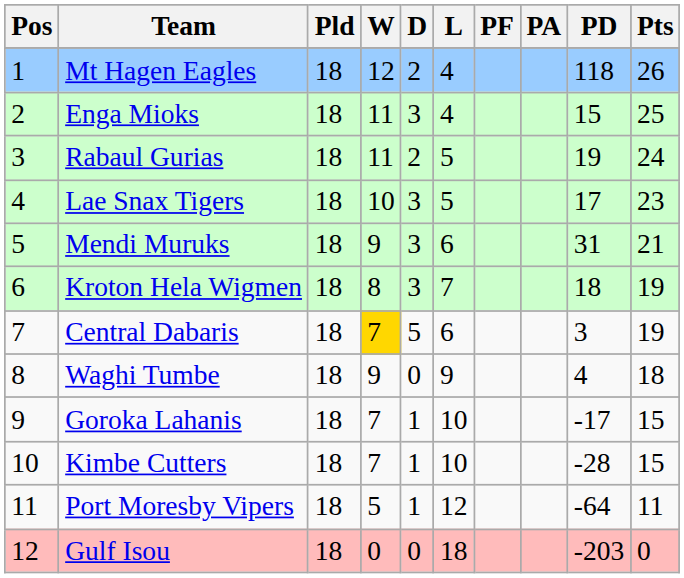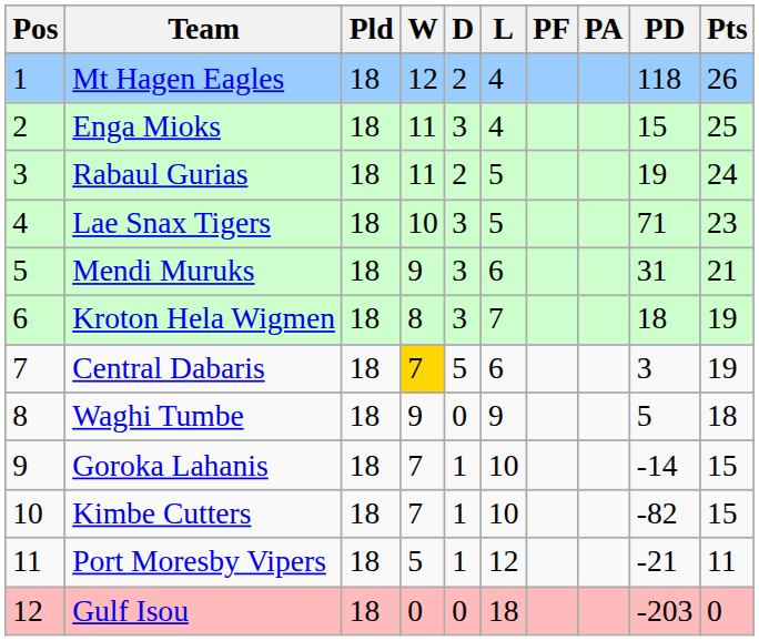Lae Snax Tigers | PD: 17 -> 71
Waghi Tumbe | PD: 4 -> 5
Goroka Lahanis | PD: -17 -> -14
Kimbe Cutters | PD: -28 -> -82
Port Moresby Vipers | PD: -64 -> -21
